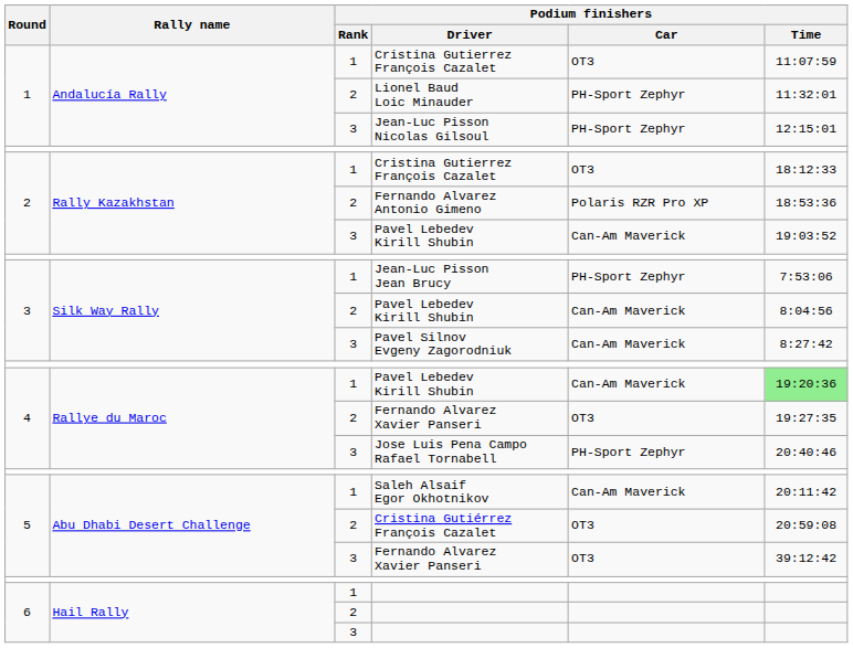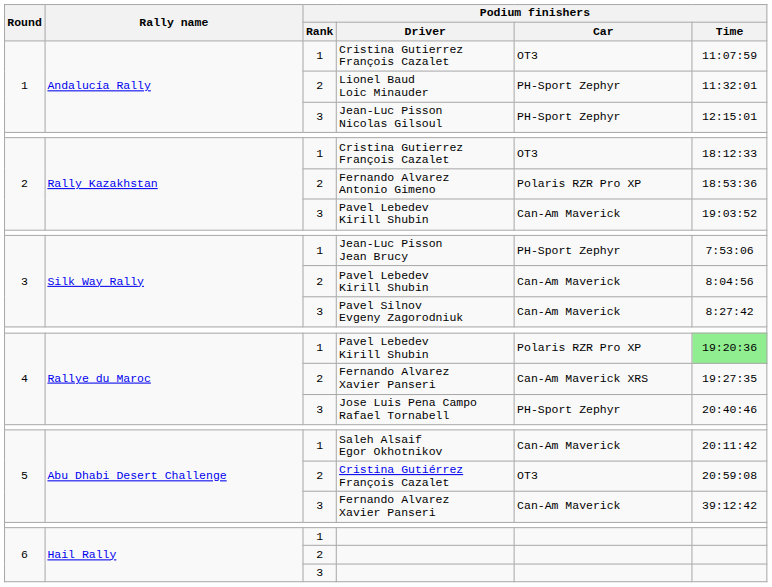1 / Pavel Lebedev Kirill Shubin | Podium finishers / Car: Can-Am Maverick -> Polaris RZR Pro XP
2 / Fernando Alvarez Xavier Panseri | Podium finishers / Car: OT3 -> Can-Am Maverick XRS
3 / Fernando Alvarez Xavier Panseri | Podium finishers / Car: OT3 -> Can-Am Maverick
